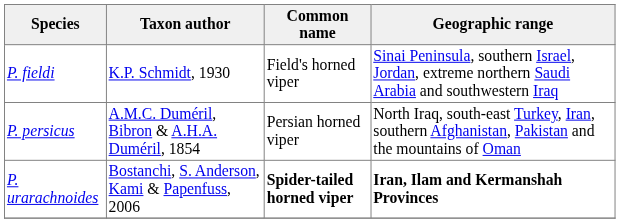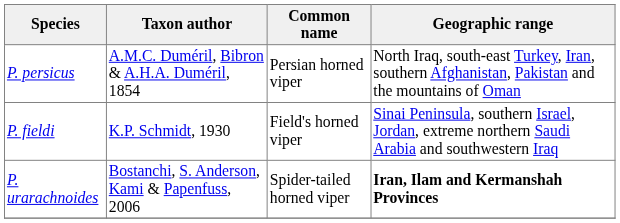rows swapped: P. fieldi <-> P. persicus
P. urarachnoides | Common name: bold -> normal
